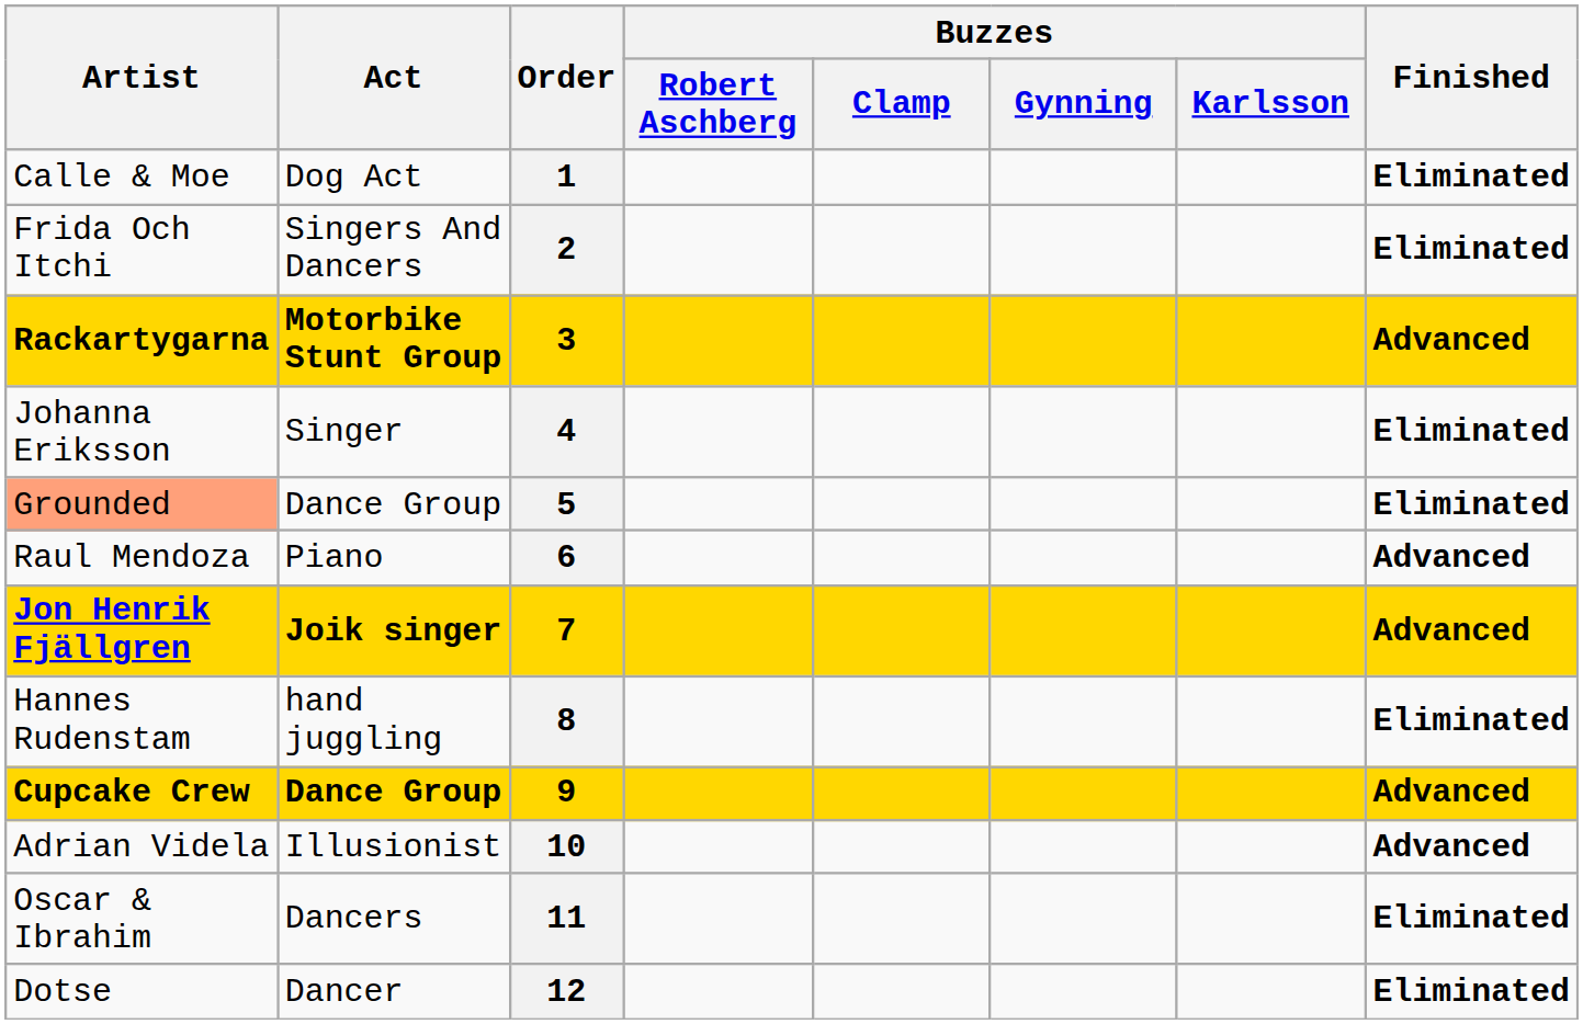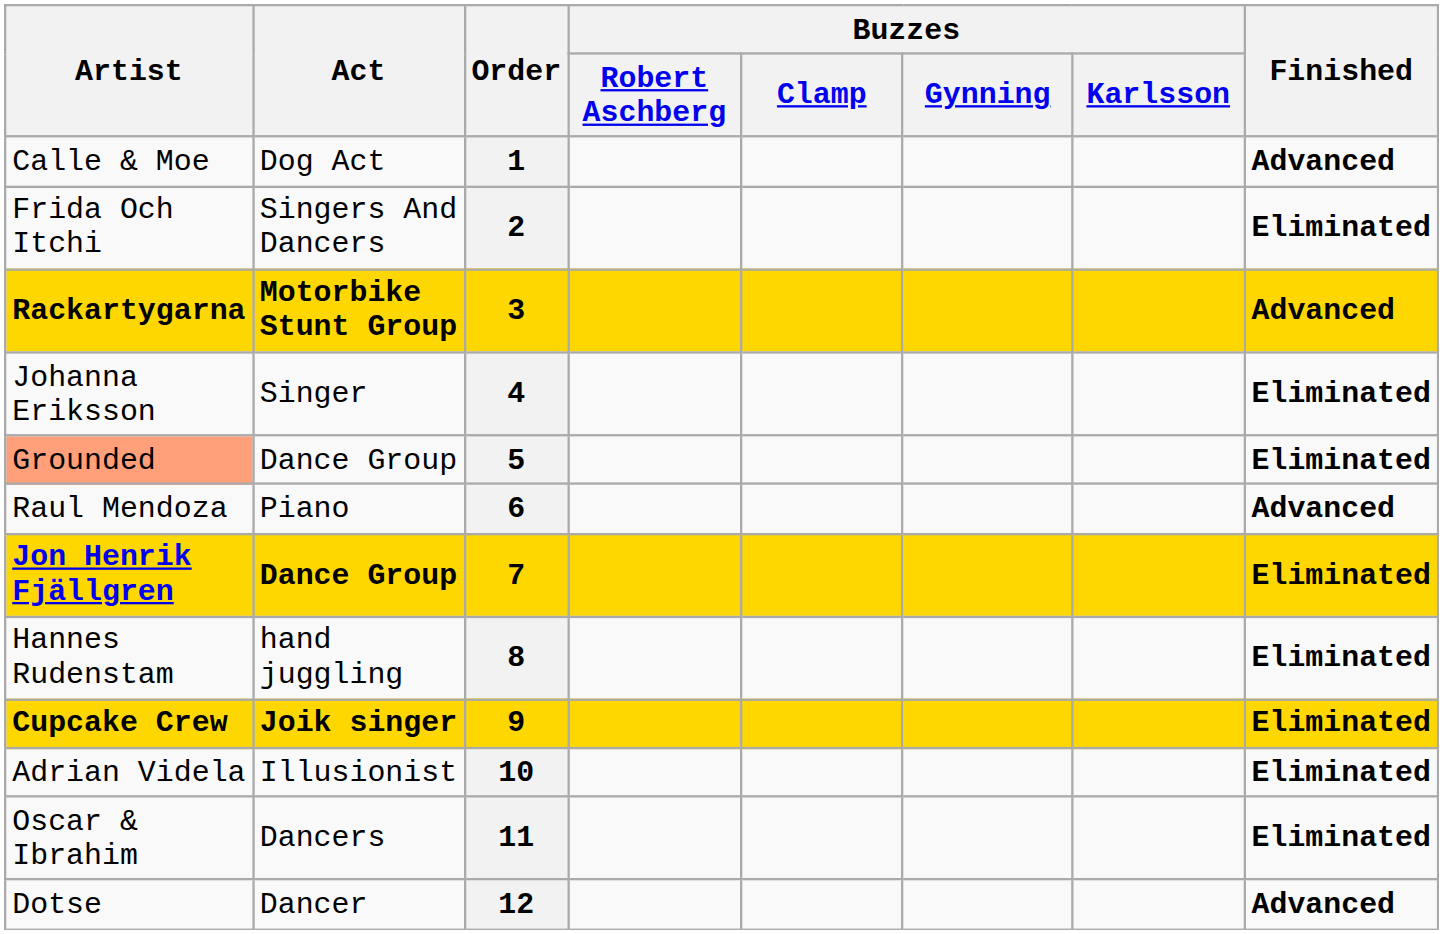1 | Finished: Eliminated -> Advanced
7 | Act: Joik singer -> Dance Group
7 | Finished: Advanced -> Eliminated
9 | Act: Dance Group -> Joik singer
9 | Finished: Advanced -> Eliminated
10 | Finished: Advanced -> Eliminated
12 | Finished: Eliminated -> Advanced
